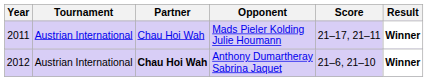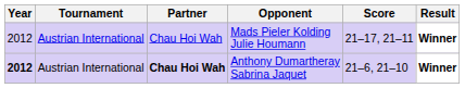Mads Pieler Kolding Julie Houmann | Year: 2011 -> 2012
Anthony Dumartheray Sabrina Jaquet | Year: normal -> bold
